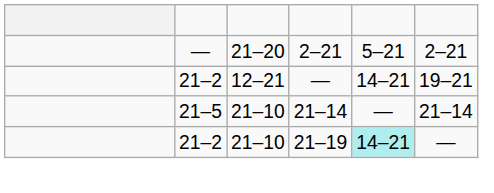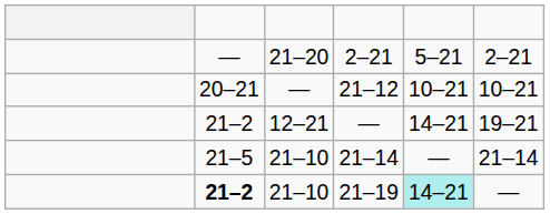+ row: 20–21 | — | 21–12 | 10–21 | 10–21
21–19 | column 2: normal -> bold
